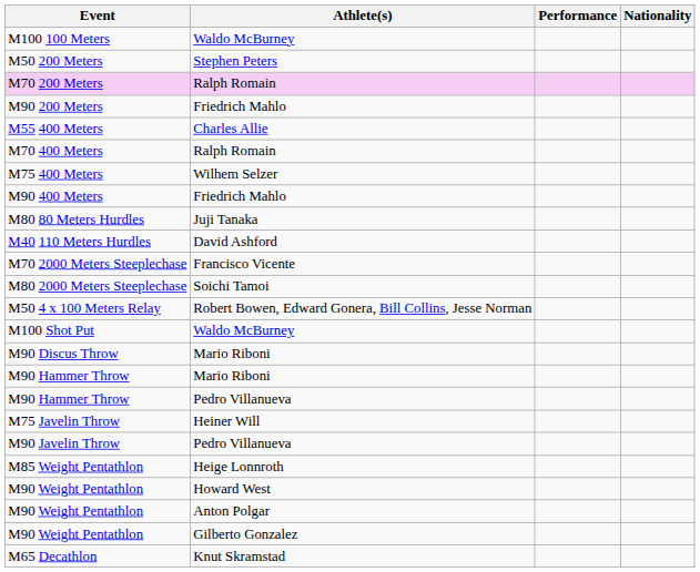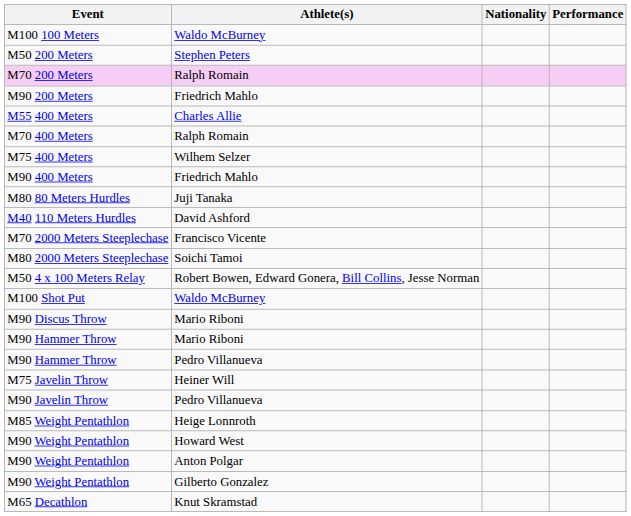columns swapped: Nationality <-> Performance
